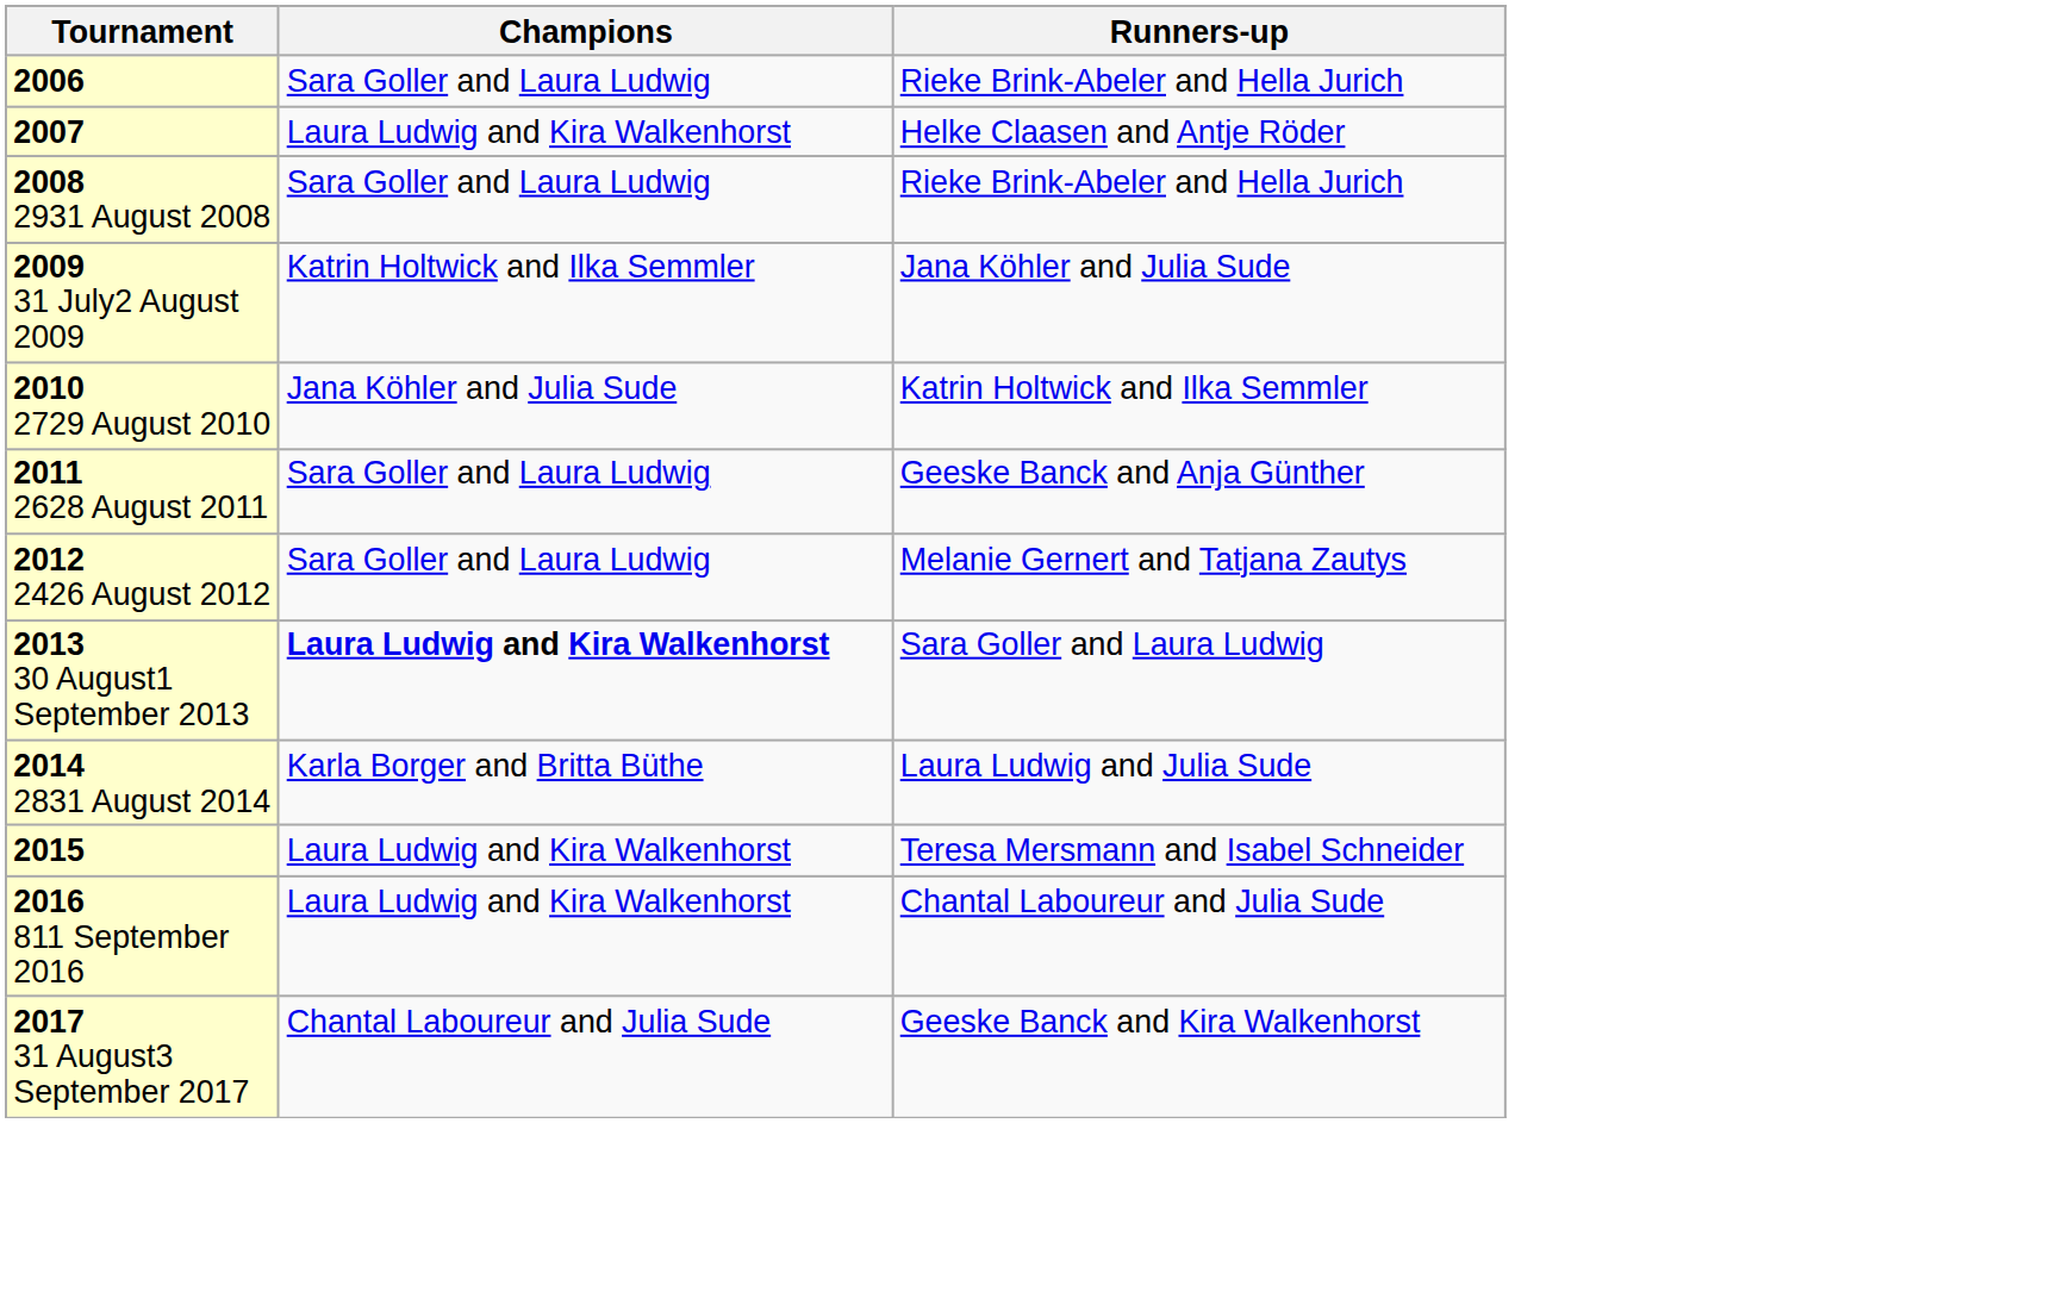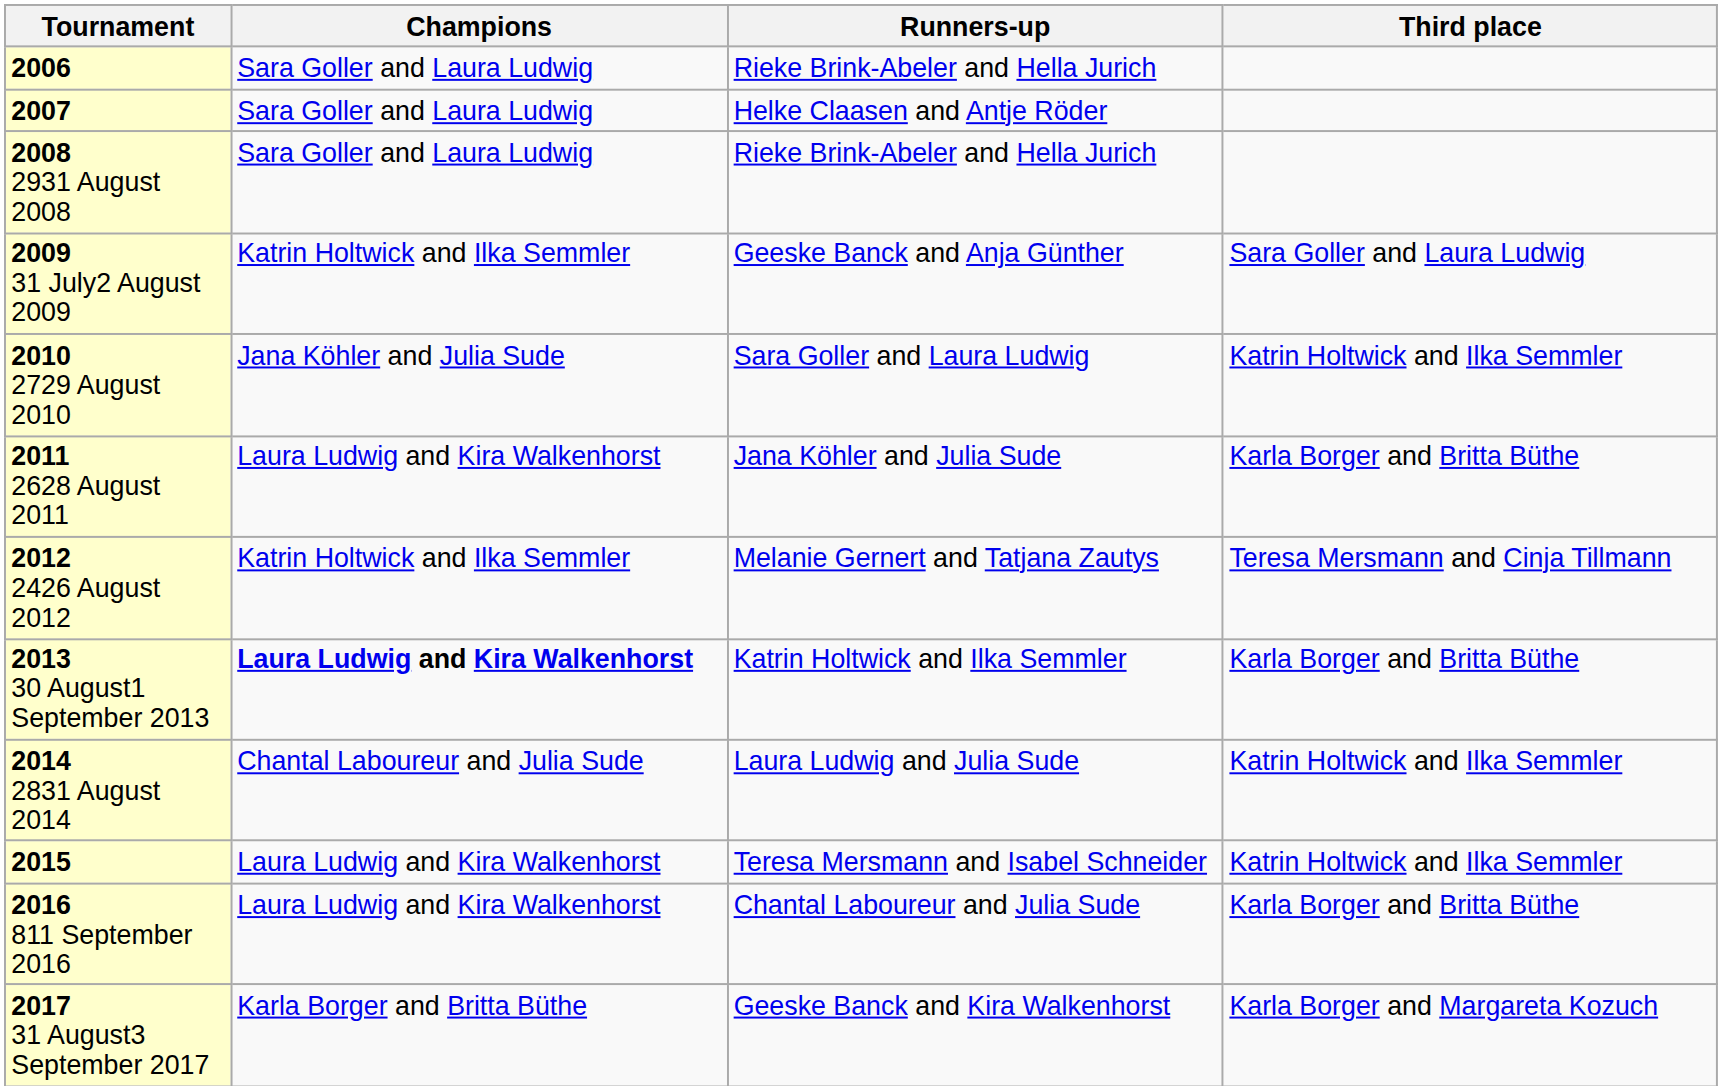+ column: Third place | Sara Goller and Laura Ludwig | Katrin Holtwick and Ilka Semmler | Karla Borger and Britta Büthe | Teresa Mersmann and Cinja Tillmann | Karla Borger and Britta Büthe | Katrin Holtwick and Ilka Semmler | Katrin Holtwick and Ilka Semmler | Karla Borger and Britta Büthe | Karla Borger and Margareta Kozuch
2007 | Champions: Laura Ludwig and Kira Walkenhorst -> Sara Goller and Laura Ludwig
2009 31 July2 August 2009 | Runners-up: Jana Köhler and Julia Sude -> Geeske Banck and Anja Günther
2010 2729 August 2010 | Runners-up: Katrin Holtwick and Ilka Semmler -> Sara Goller and Laura Ludwig
2011 2628 August 2011 | Champions: Sara Goller and Laura Ludwig -> Laura Ludwig and Kira Walkenhorst
2011 2628 August 2011 | Runners-up: Geeske Banck and Anja Günther -> Jana Köhler and Julia Sude
2012 2426 August 2012 | Champions: Sara Goller and Laura Ludwig -> Katrin Holtwick and Ilka Semmler
2013 30 August1 September 2013 | Runners-up: Sara Goller and Laura Ludwig -> Katrin Holtwick and Ilka Semmler
2014 2831 August 2014 | Champions: Karla Borger and Britta Büthe -> Chantal Laboureur and Julia Sude
2017 31 August3 September 2017 | Champions: Chantal Laboureur and Julia Sude -> Karla Borger and Britta Büthe
